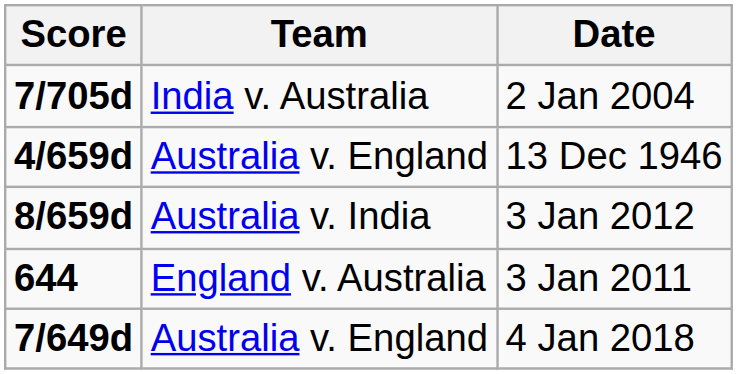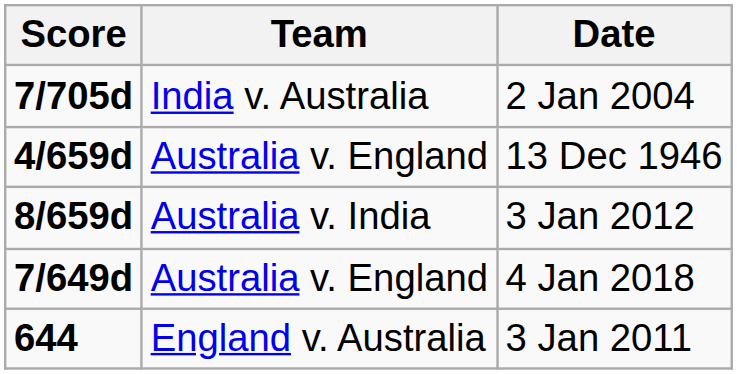rows swapped: 4 Jan 2018 <-> 3 Jan 2011
